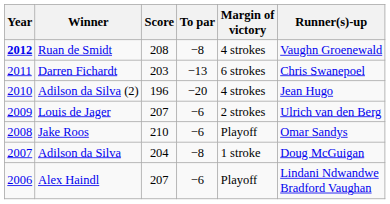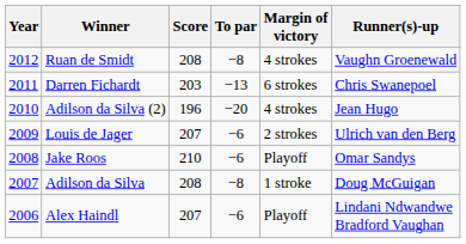Ruan de Smidt | Year: bold -> normal
Adilson da Silva | Score: 204 -> 208
